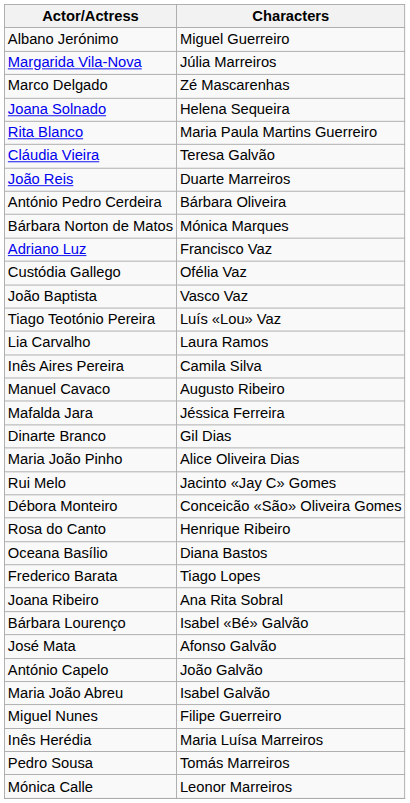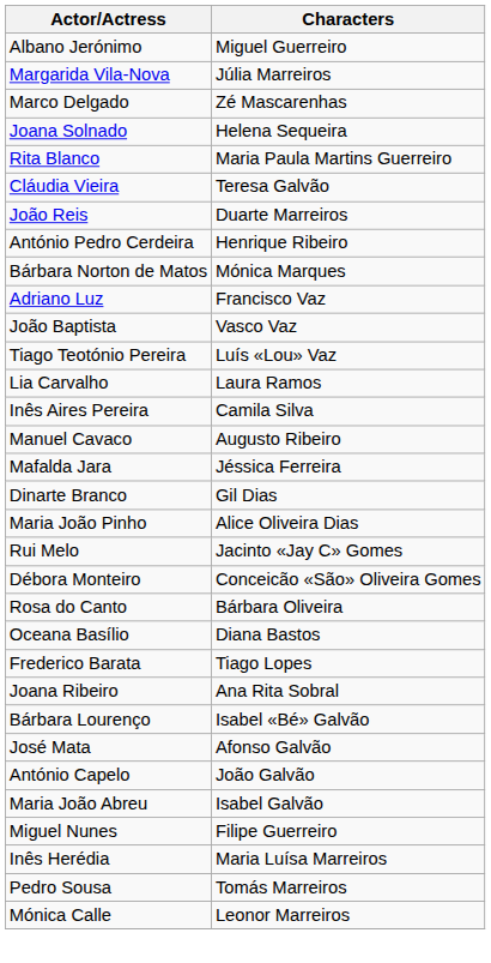António Pedro Cerdeira | Characters: Bárbara Oliveira -> Henrique Ribeiro
- row: Custódia Gallego | Ofélia Vaz
Rosa do Canto | Characters: Henrique Ribeiro -> Bárbara Oliveira
